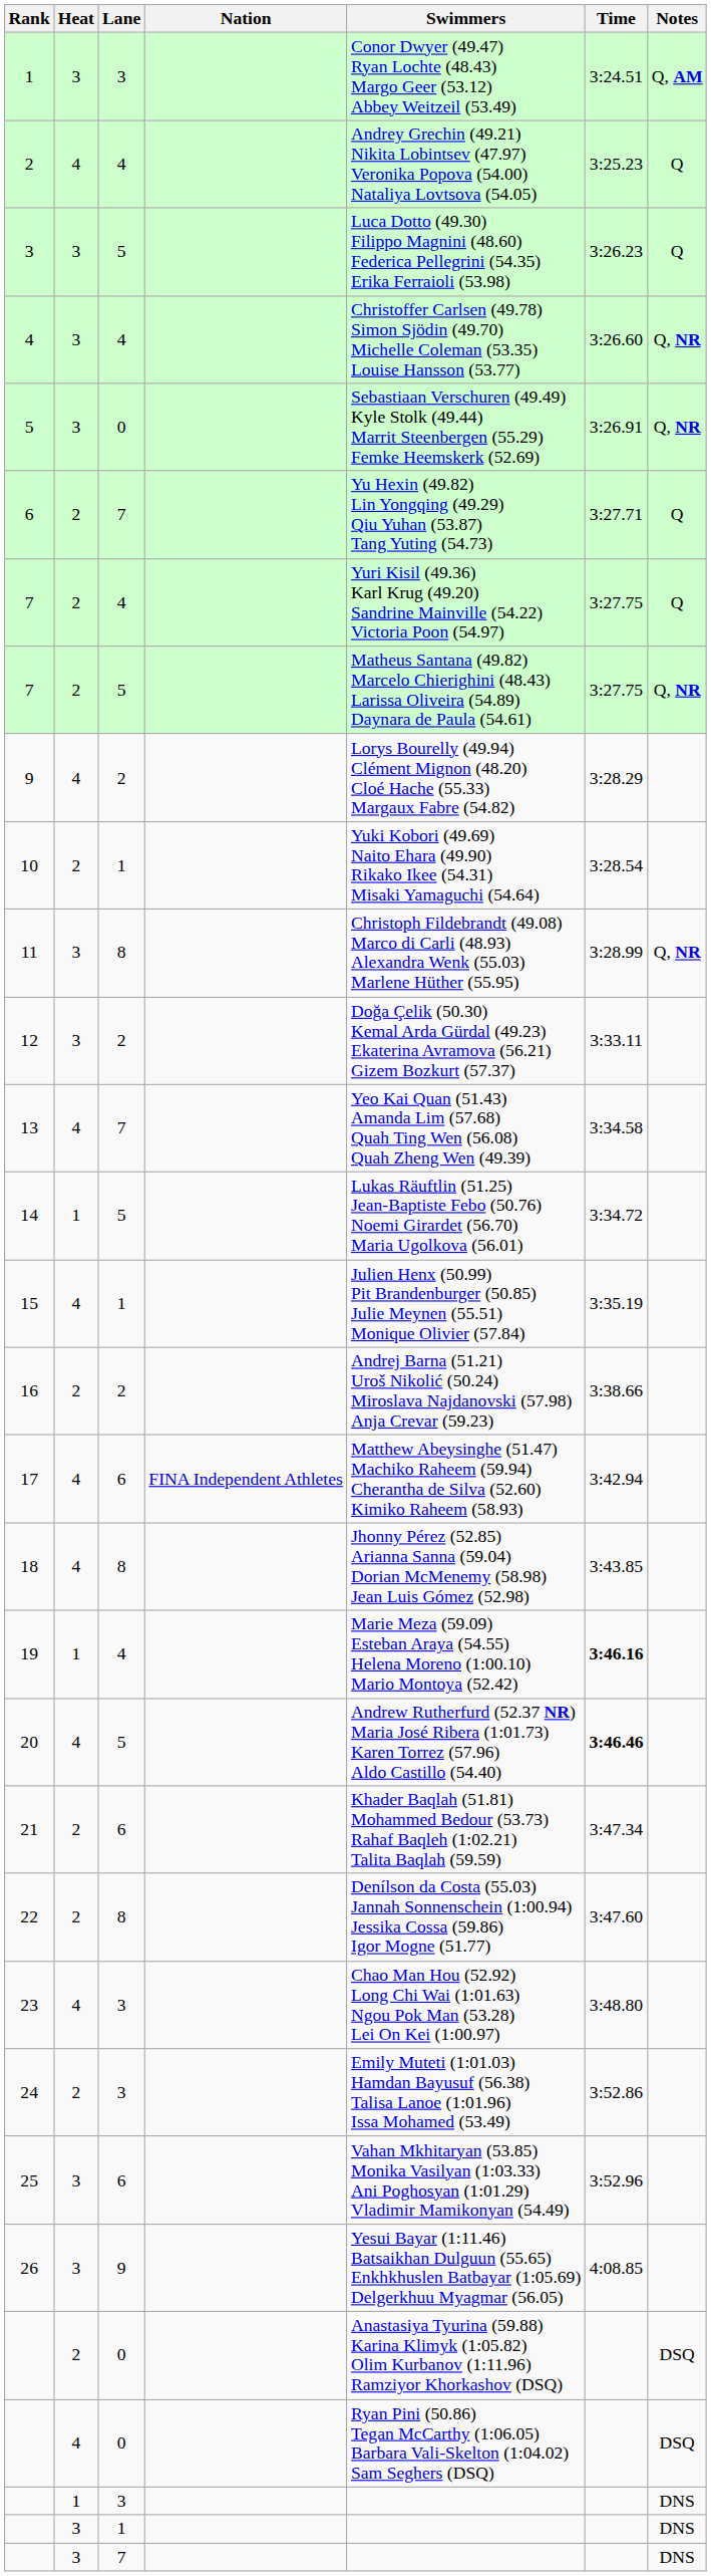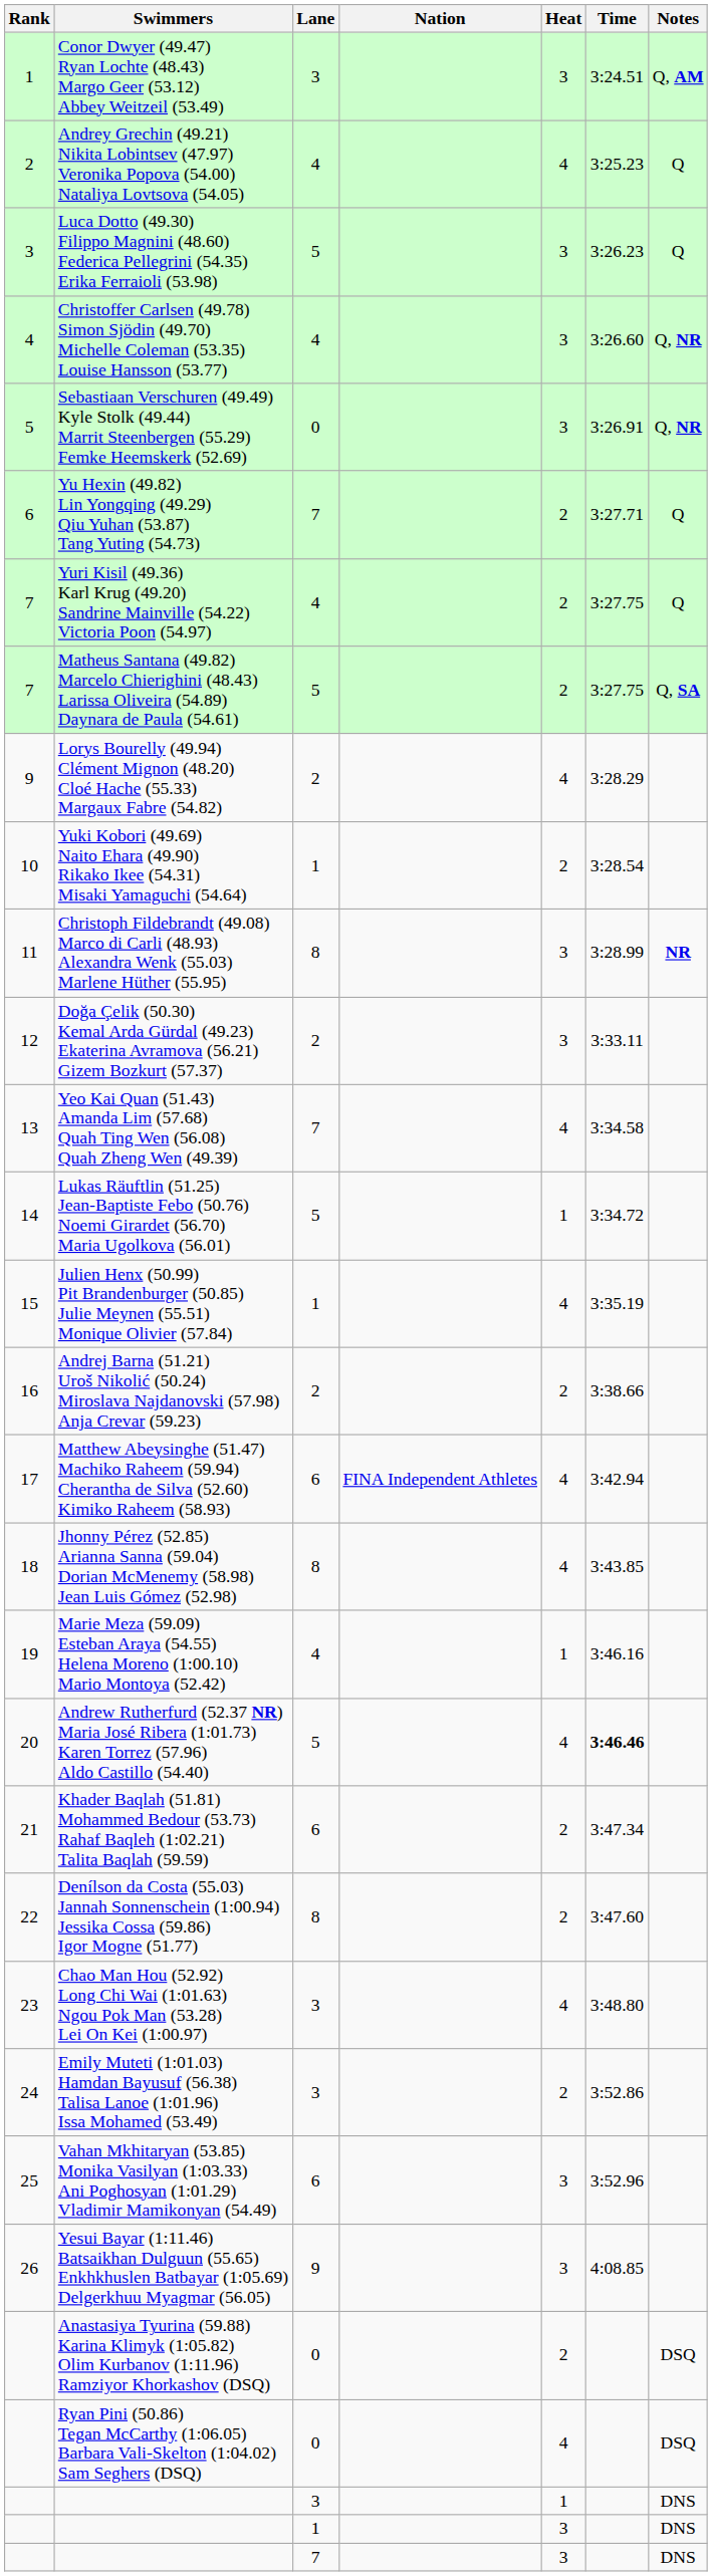columns swapped: Heat <-> Swimmers
7 / 5 | Notes: Q, NR -> Q, SA
11 | Notes: Q, NR -> NR
19 | Time: bold -> normal
